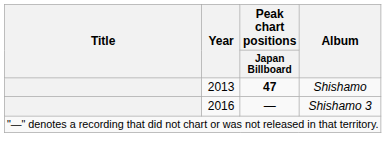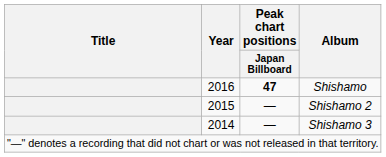Shishamo | Year: 2013 -> 2016
+ row: 2015 | — | Shishamo 2
Shishamo 3 | Year: 2016 -> 2014
